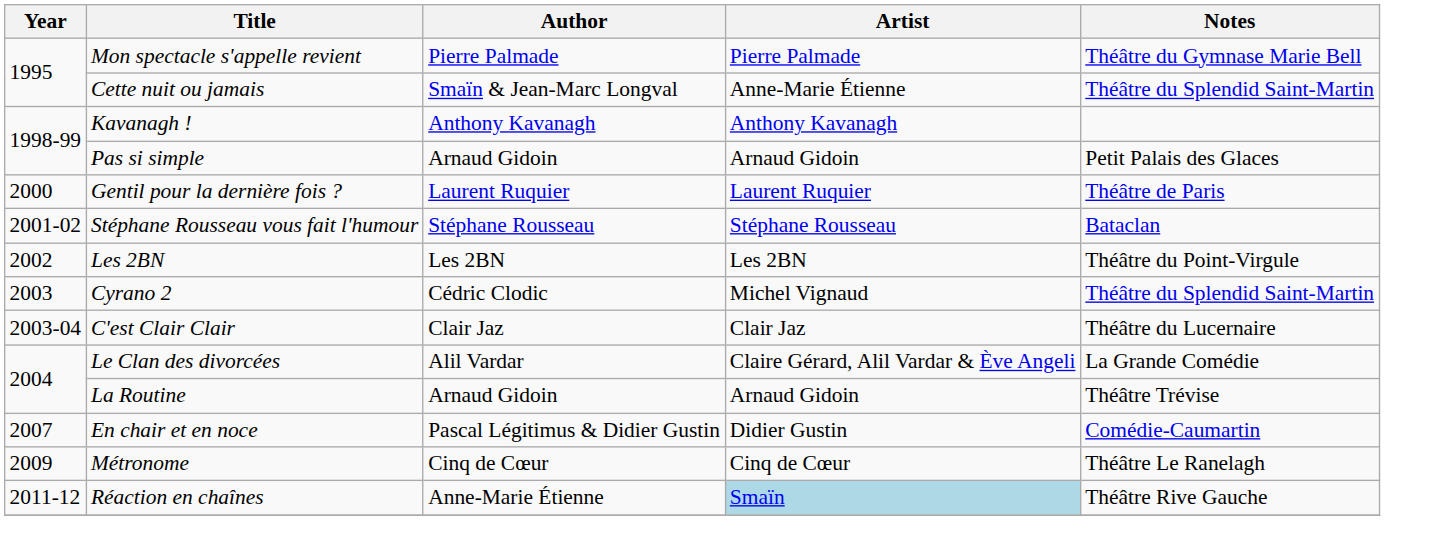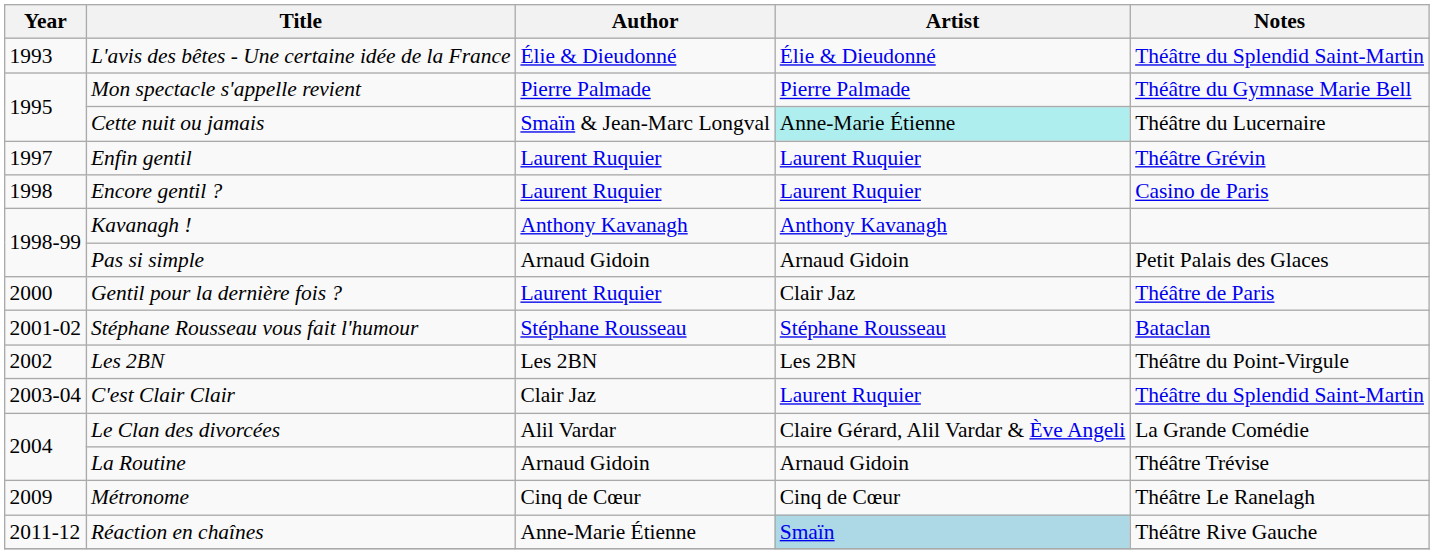+ row: 1993 | L'avis des bêtes - Une certaine idée de la France | Élie & Dieudonné | Élie & Dieudonné | Théâtre du Splendid Saint-Martin
Cette nuit ou jamais | Artist: no background -> paleturquoise background
Cette nuit ou jamais | Notes: Théâtre du Splendid Saint-Martin -> Théâtre du Lucernaire
+ row: 1997 | Enfin gentil | Laurent Ruquier | Laurent Ruquier | Théâtre Grévin
+ row: 1998 | Encore gentil ? | Laurent Ruquier | Laurent Ruquier | Casino de Paris
Gentil pour la dernière fois ? | Artist: Laurent Ruquier -> Clair Jaz
- row: 2003 | Cyrano 2 | Cédric Clodic | Michel Vignaud | Théâtre du Splendid Saint-Martin
C'est Clair Clair | Artist: Clair Jaz -> Laurent Ruquier
C'est Clair Clair | Notes: Théâtre du Lucernaire -> Théâtre du Splendid Saint-Martin
- row: 2007 | En chair et en noce | Pascal Légitimus & Didier Gustin | Didier Gustin | Comédie-Caumartin
